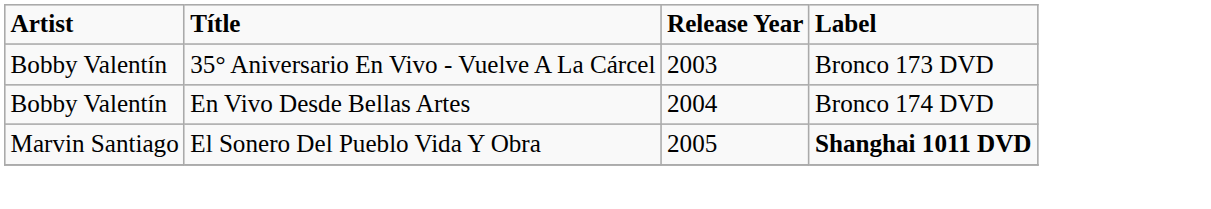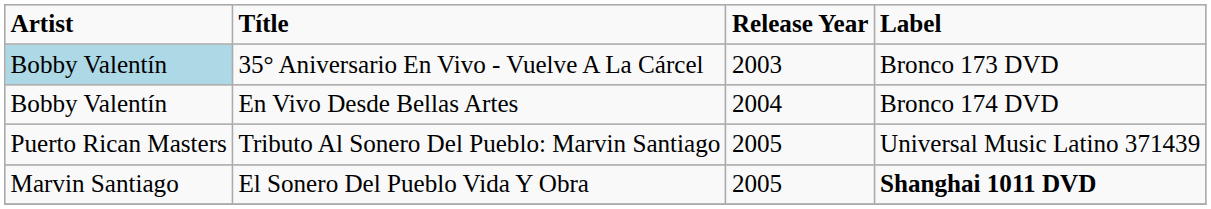35° Aniversario En Vivo - Vuelve A La Cárcel | Artist: no background -> lightblue background
+ row: Puerto Rican Masters | Tributo Al Sonero Del Pueblo: Marvin Santiago | 2005 | Universal Music Latino 371439
